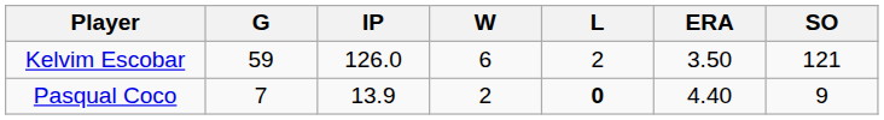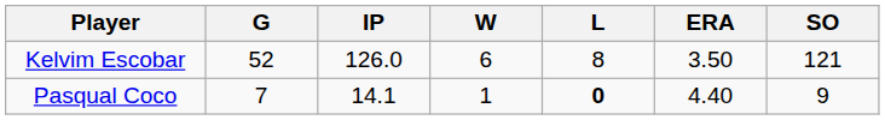Kelvim Escobar | G: 59 -> 52
Kelvim Escobar | L: 2 -> 8
Pasqual Coco | IP: 13.9 -> 14.1
Pasqual Coco | W: 2 -> 1
